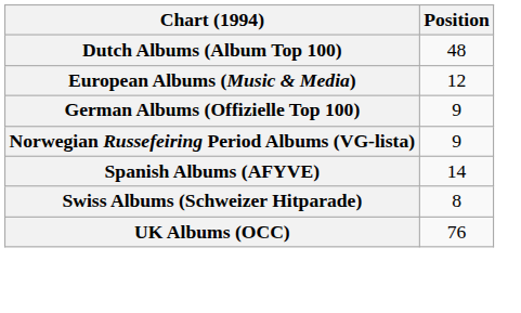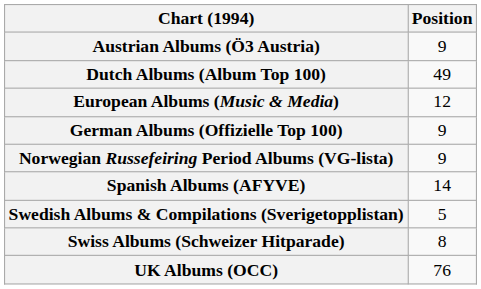+ row: Austrian Albums (Ö3 Austria) | 9
Dutch Albums (Album Top 100) | Position: 48 -> 49
+ row: Swedish Albums & Compilations (Sverigetopplistan) | 5
